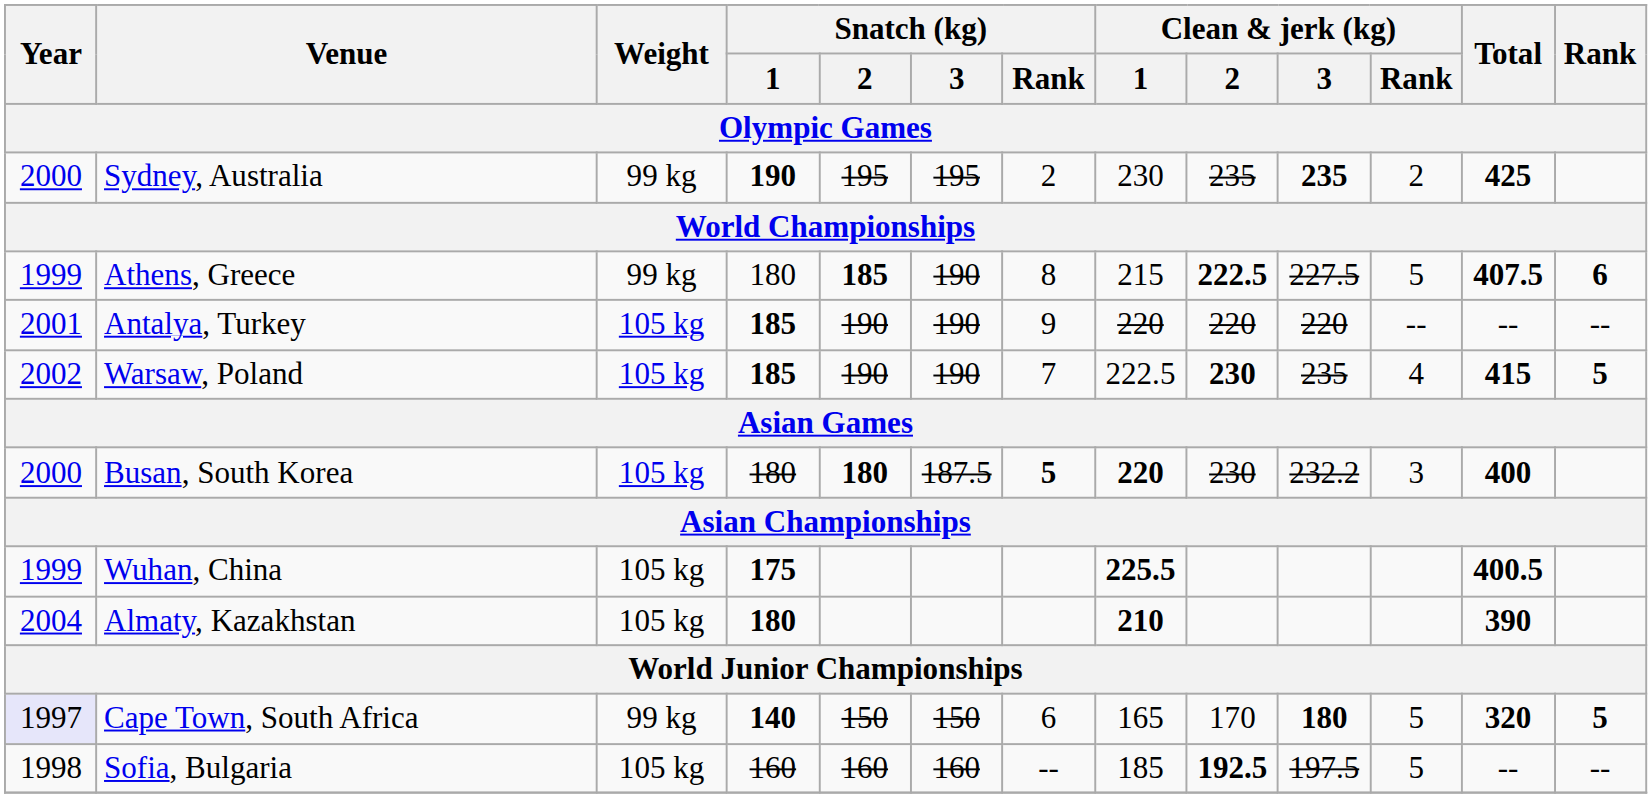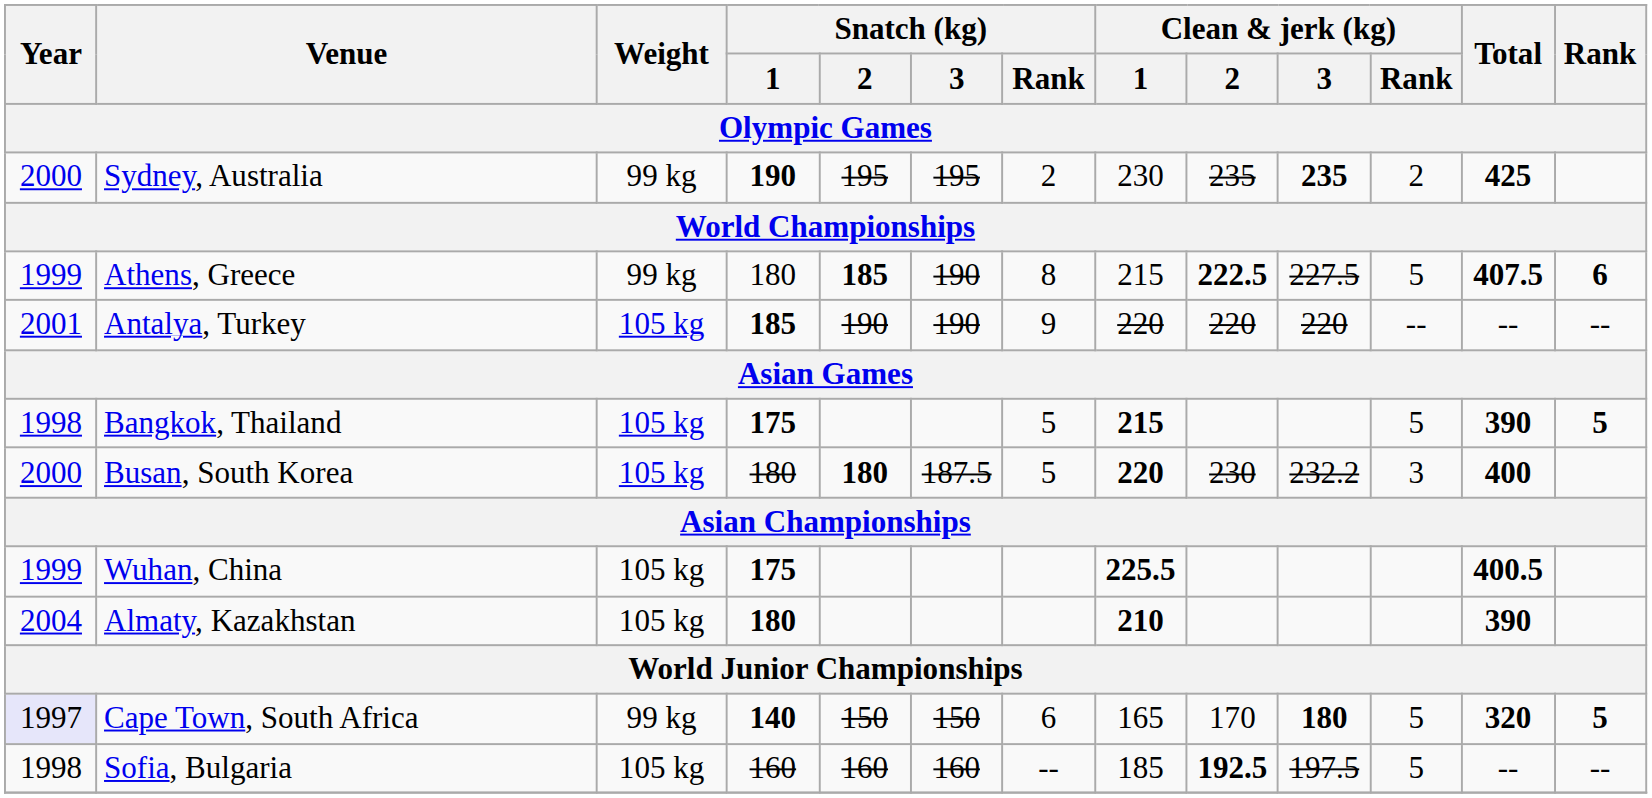- row: 2002 | Warsaw, Poland | 105 kg | 185 | 190 | 190 | 7 | 222.5 | 230 | 235 | 4 | 415 | 5
+ row: 1998 | Bangkok, Thailand | 105 kg | 175 | 5 | 215 | 5 | 390 | 5
Busan, South Korea | Snatch (kg) / Rank: bold -> normal
